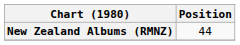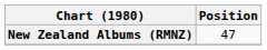New Zealand Albums (RMNZ) | Position: 44 -> 47
